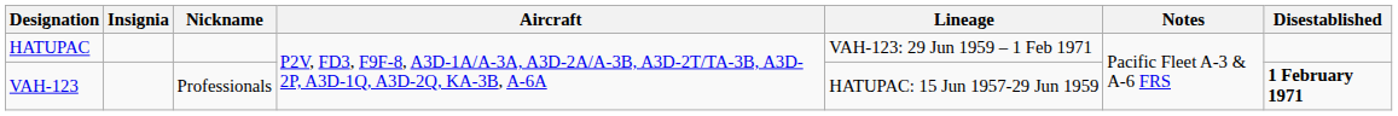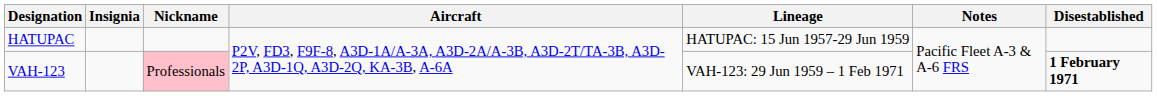HATUPAC | Lineage: VAH-123: 29 Jun 1959 – 1 Feb 1971 -> HATUPAC: 15 Jun 1957-29 Jun 1959
VAH-123 | Nickname: no background -> pink background
VAH-123 | Lineage: HATUPAC: 15 Jun 1957-29 Jun 1959 -> VAH-123: 29 Jun 1959 – 1 Feb 1971
